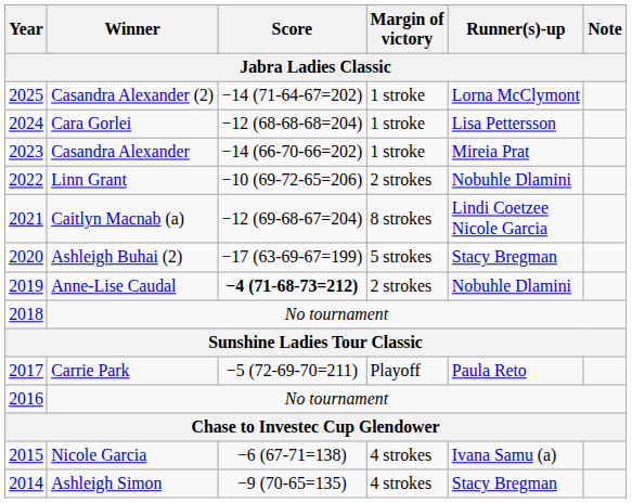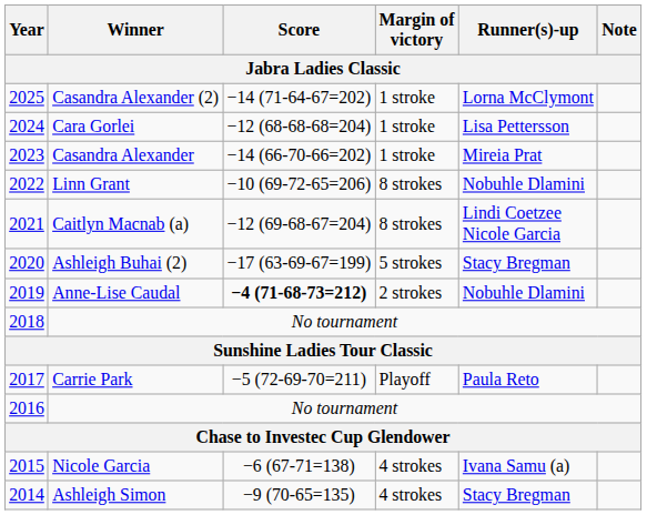Linn Grant | Margin of victory: 2 strokes -> 8 strokes
